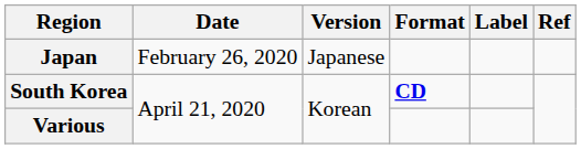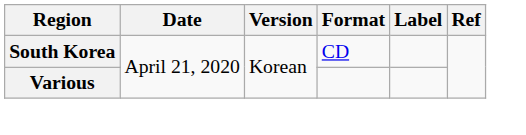- row: Japan | February 26, 2020 | Japanese
South Korea | Format: bold -> normal
